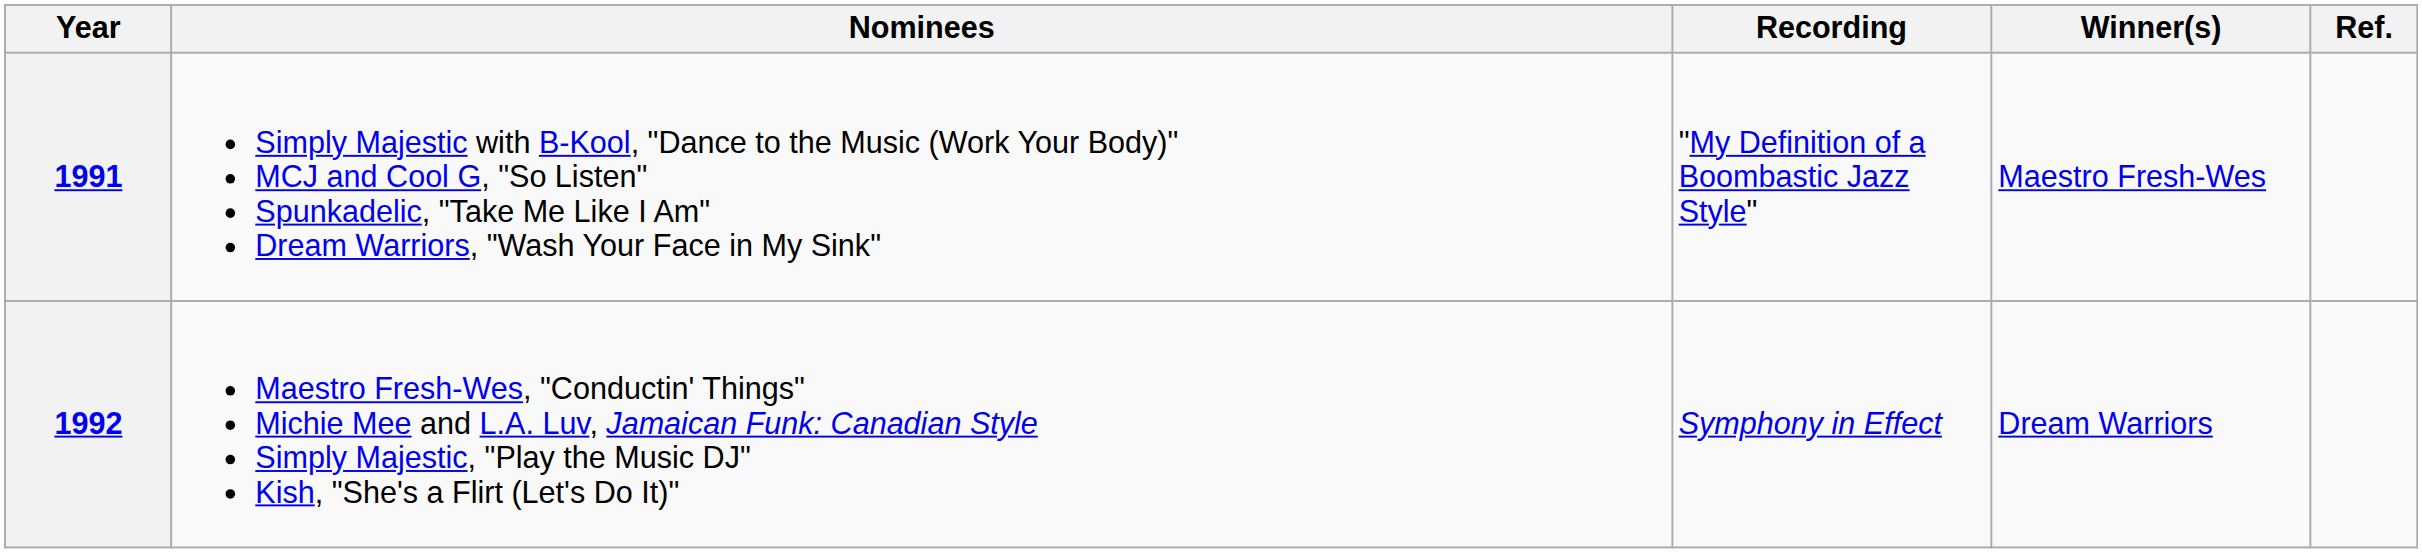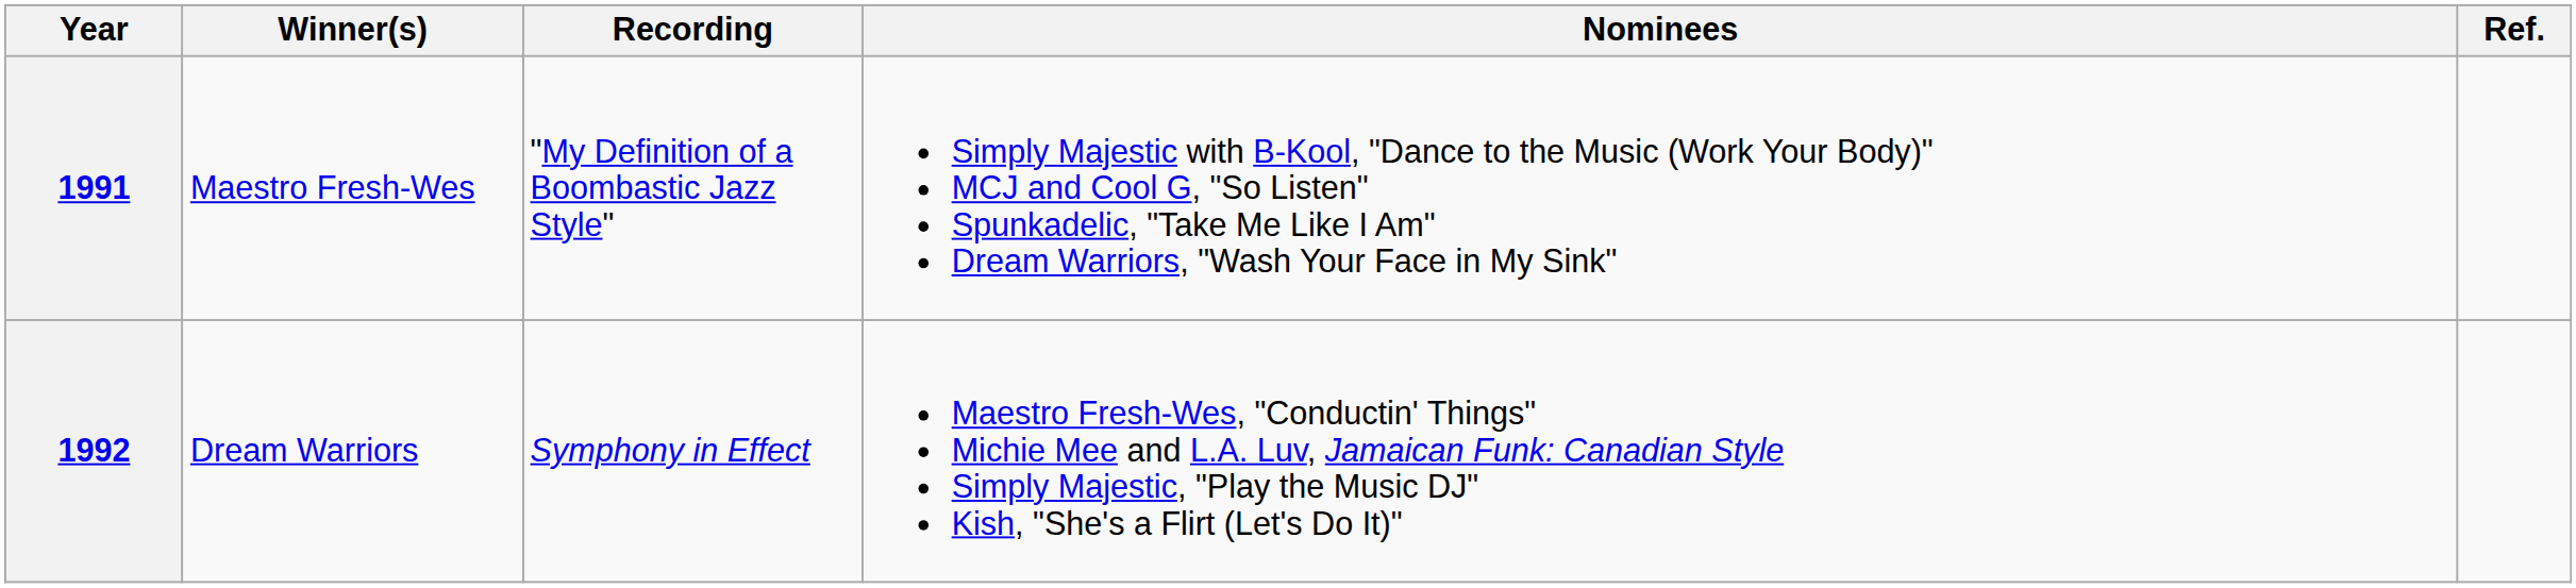columns swapped: Winner(s) <-> Nominees
